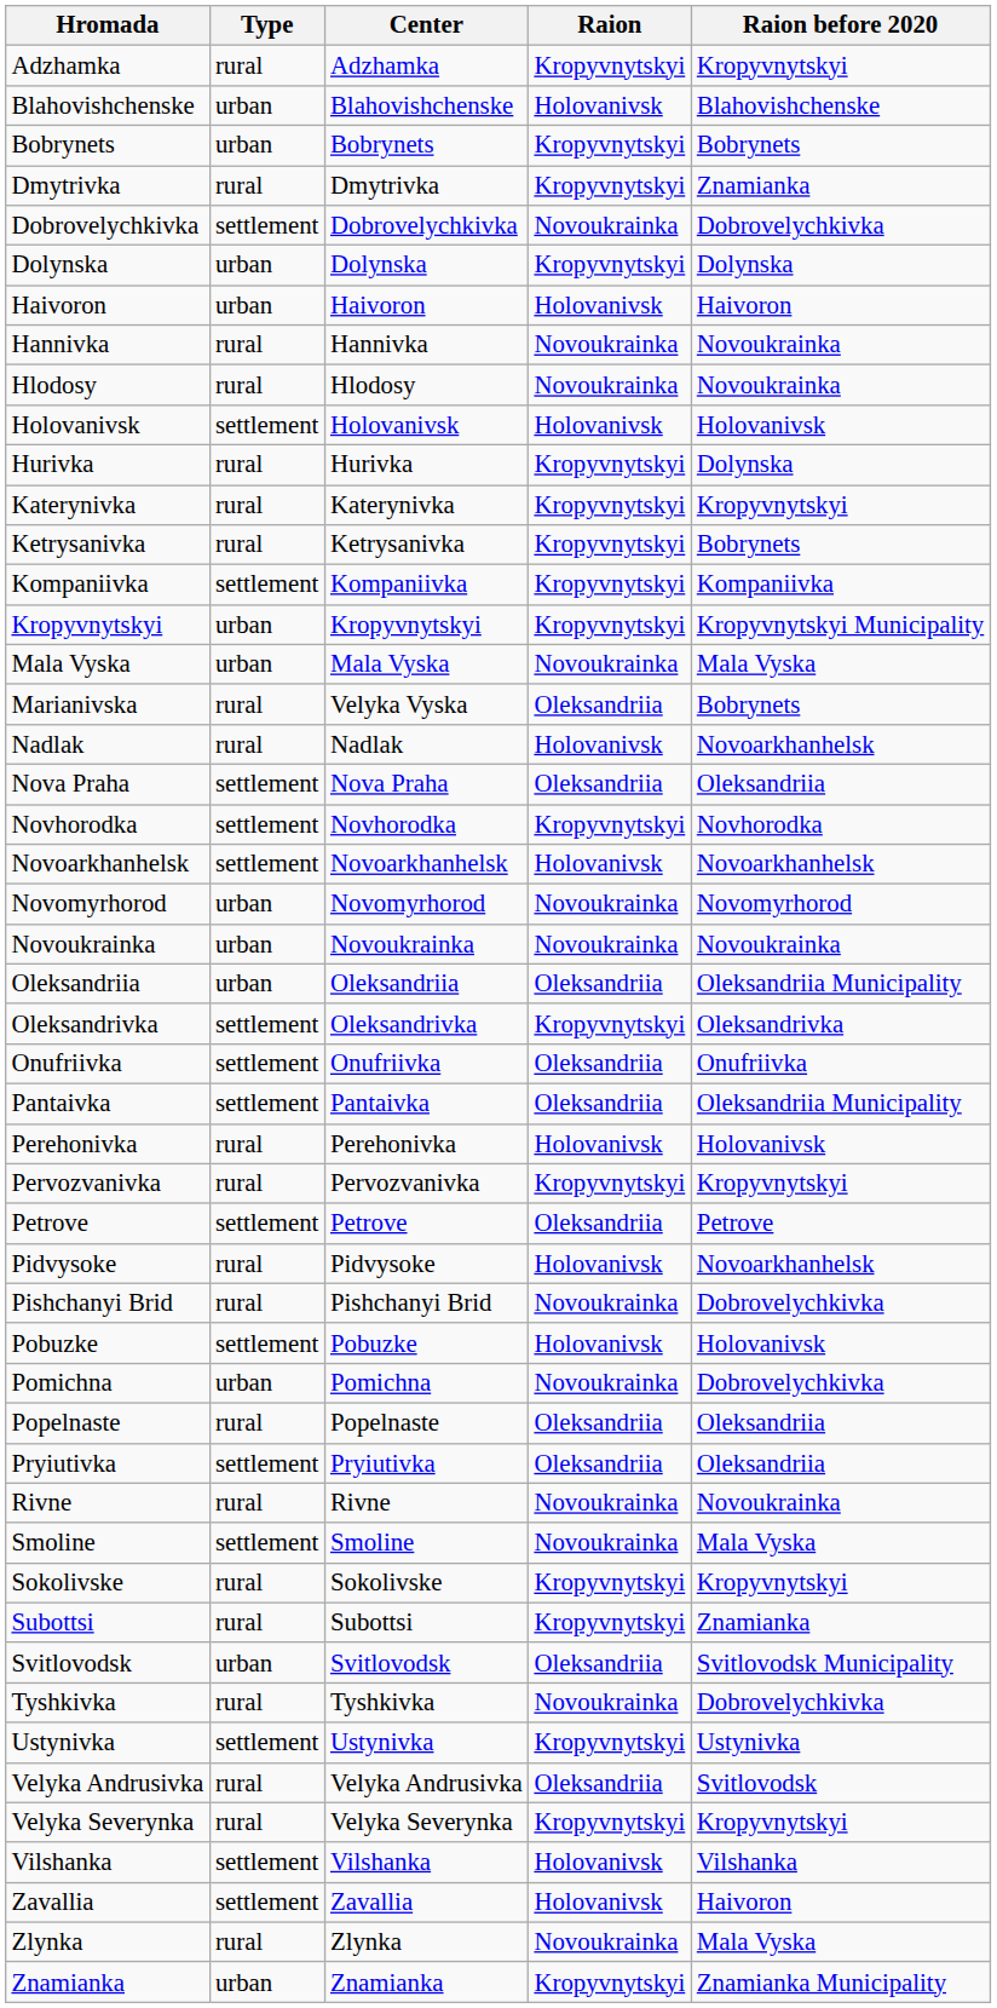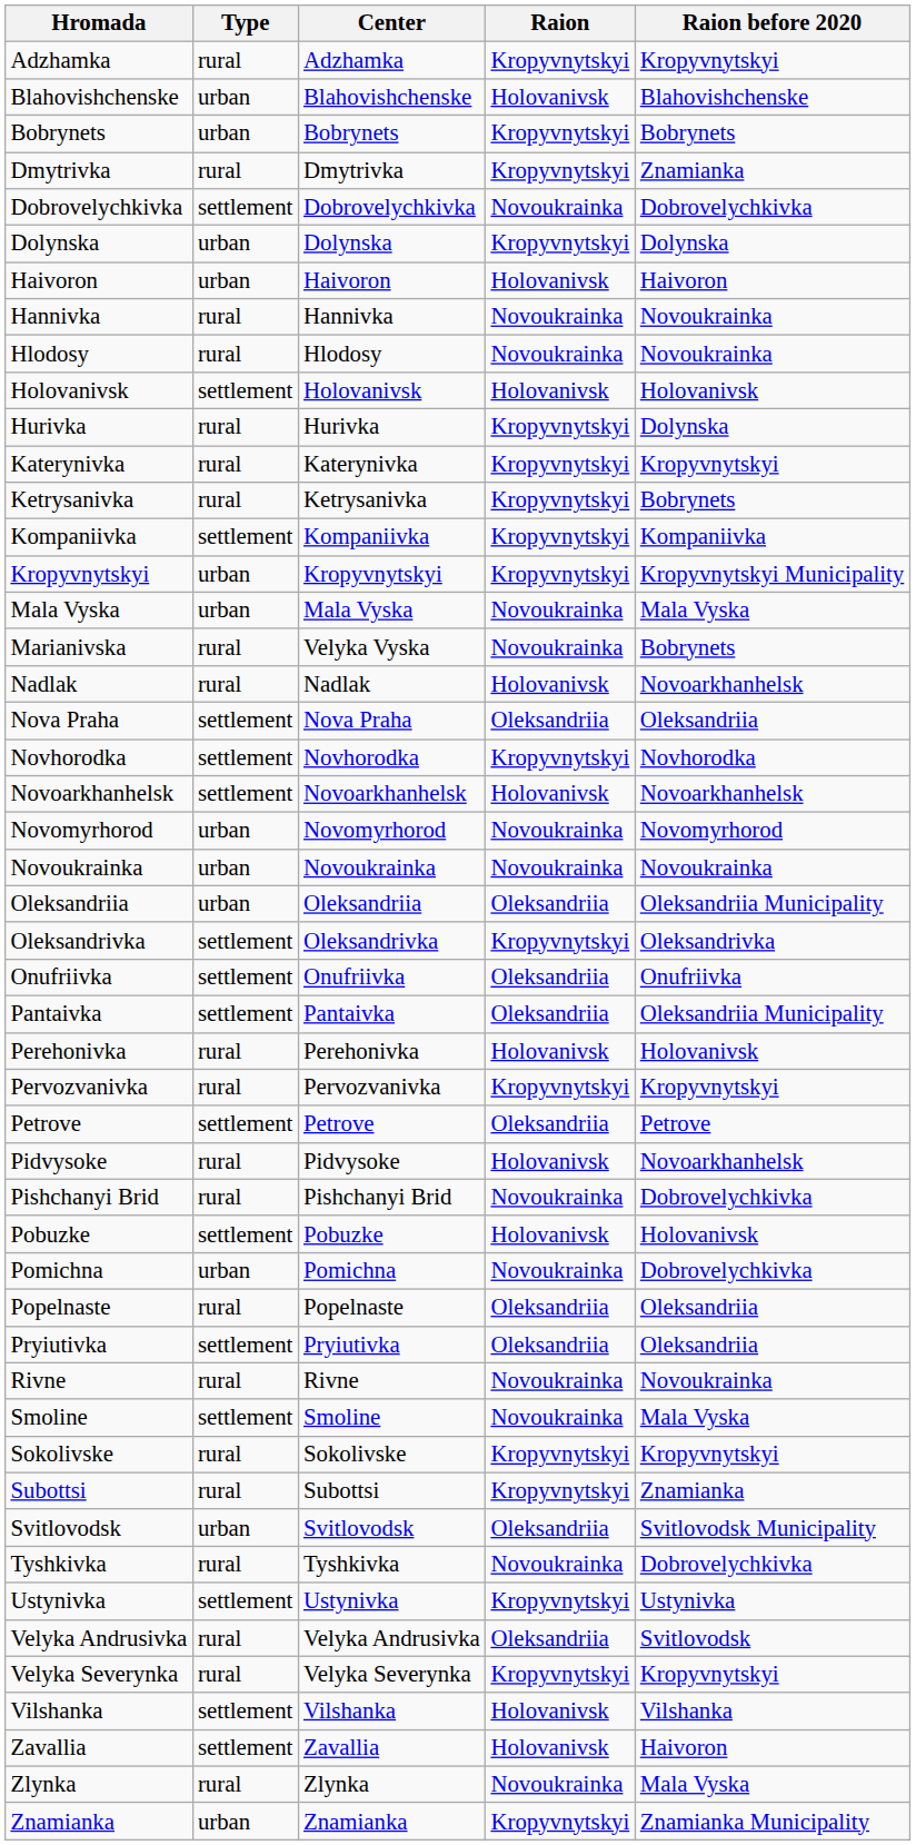Marianivska | Raion: Oleksandriia -> Novoukrainka
